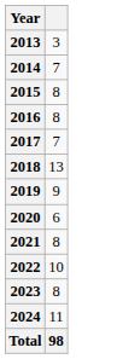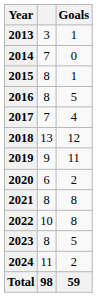+ column: Goals | 1 | 0 | 1 | 5 | 4 | 12 | 11 | 2 | 8 | 8 | 5 | 2 | 59
